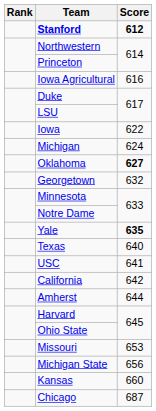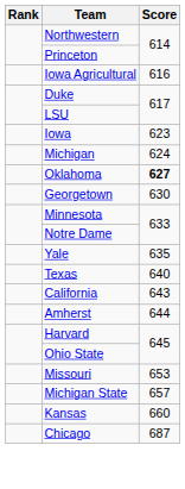- row: Stanford | 612
Iowa | Score: 622 -> 623
Georgetown | Score: 632 -> 630
Yale | Score: bold -> normal
- row: USC | 641
California | Score: 642 -> 643
Michigan State | Score: 656 -> 657
